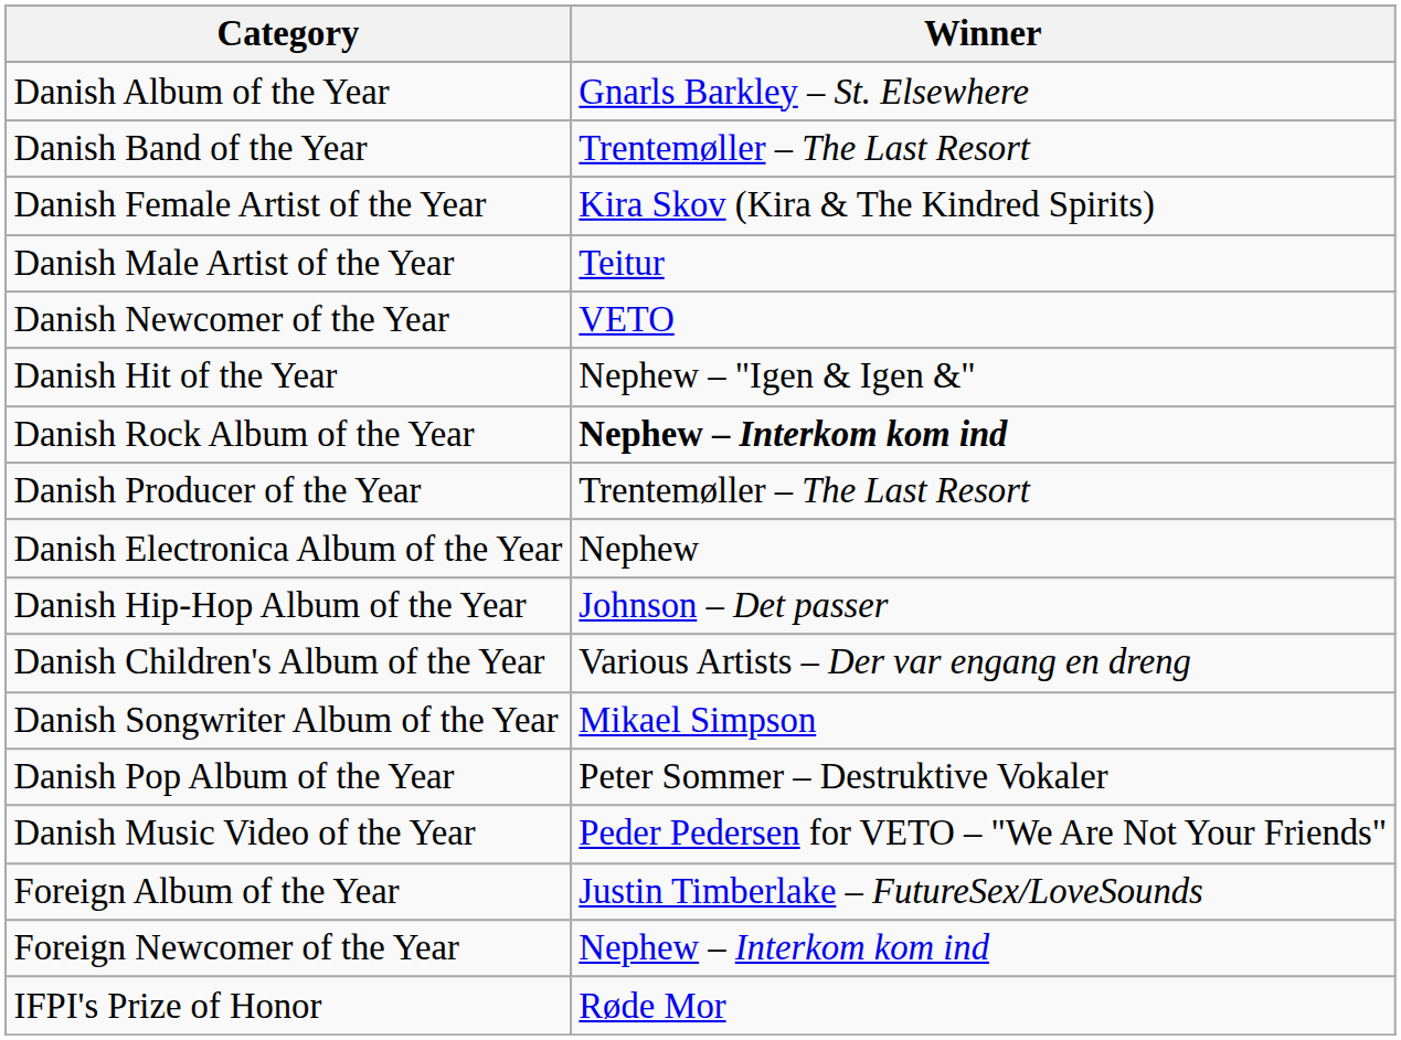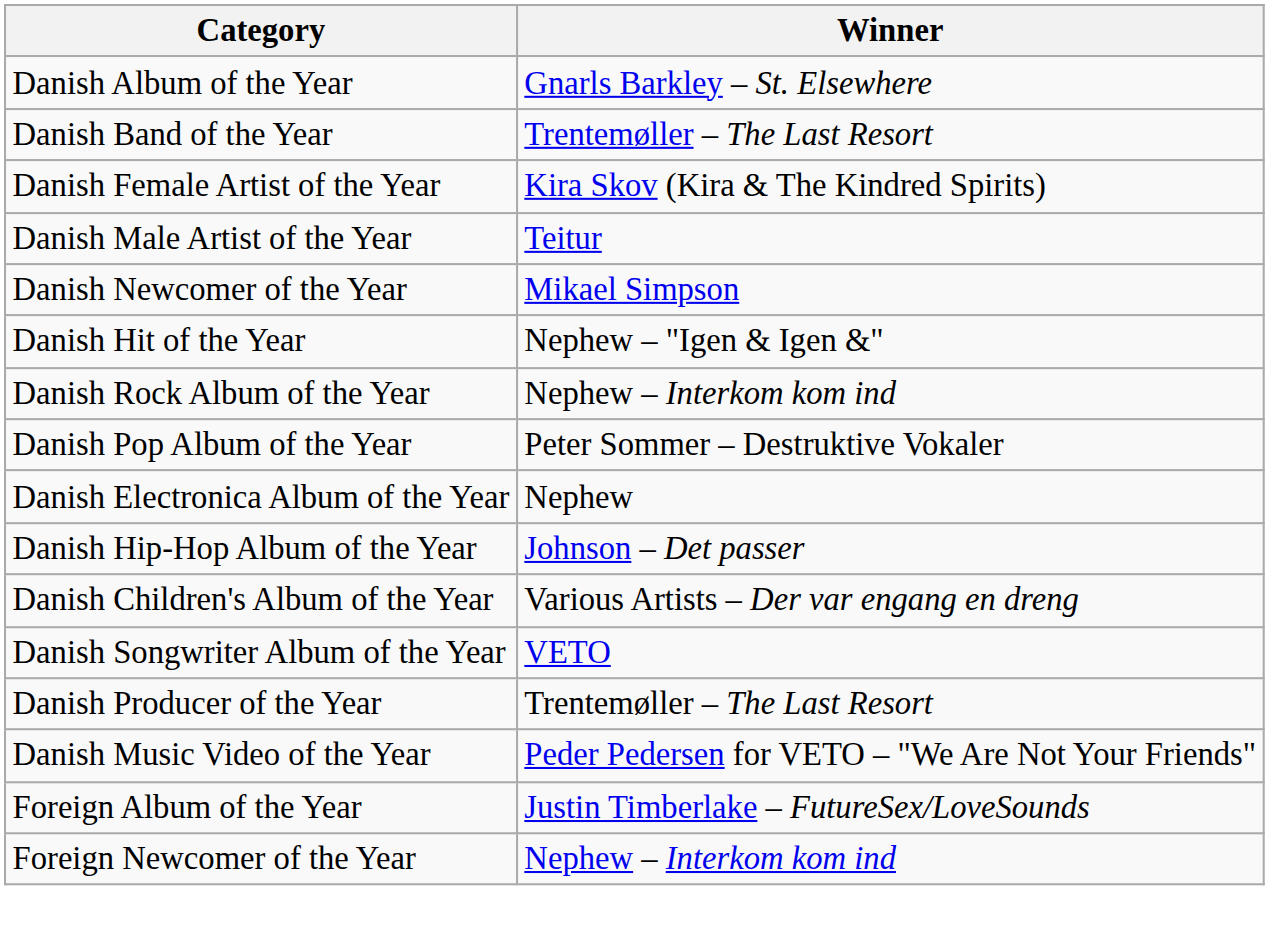Danish Newcomer of the Year | Winner: VETO -> Mikael Simpson
Danish Rock Album of the Year | Winner: bold -> normal
rows swapped: Danish Pop Album of the Year <-> Danish Producer of the Year
Danish Songwriter Album of the Year | Winner: Mikael Simpson -> VETO
- row: IFPI's Prize of Honor | Røde Mor
